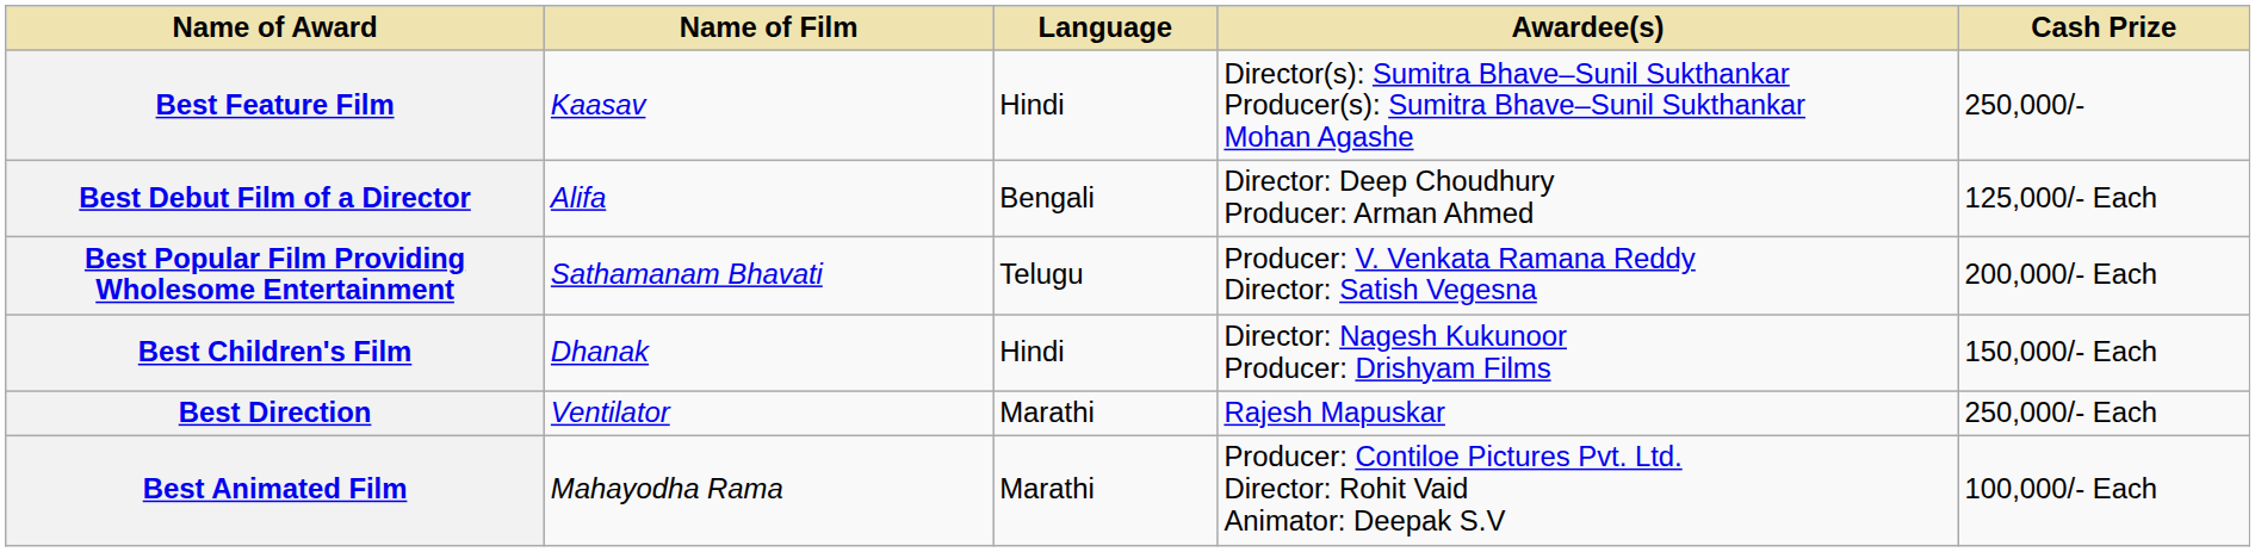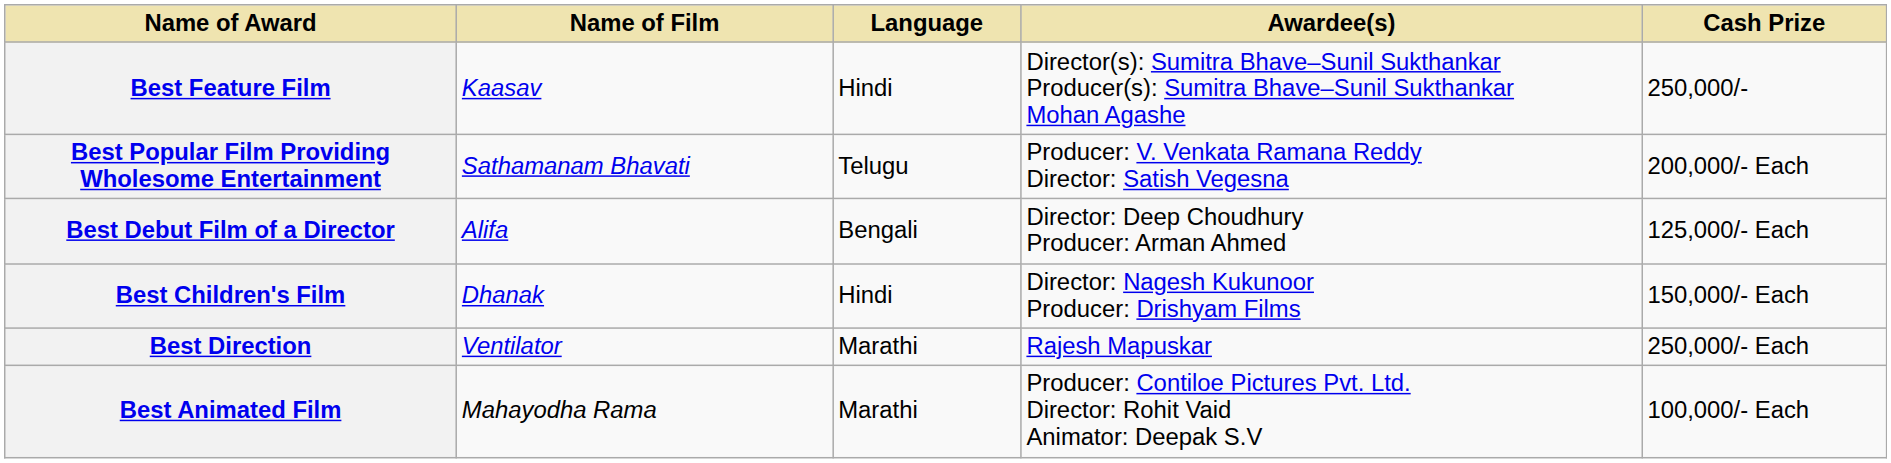rows swapped: Best Debut Film of a Director <-> Best Popular Film Providing Wholesome Entertainment
